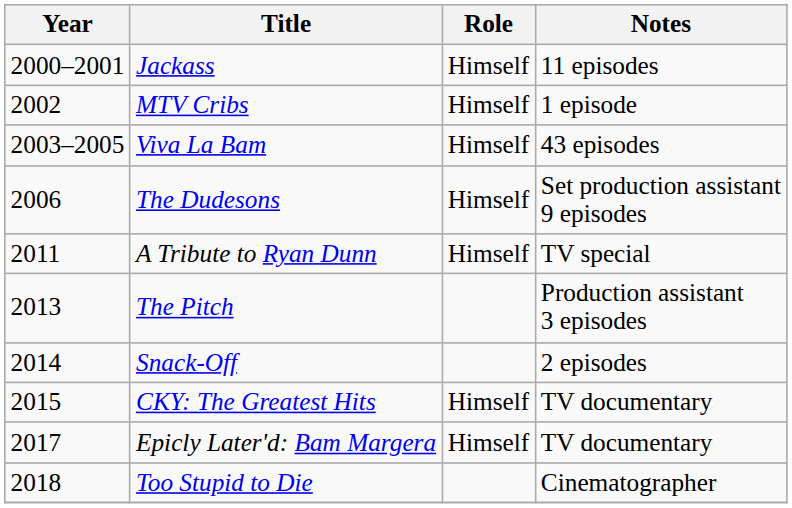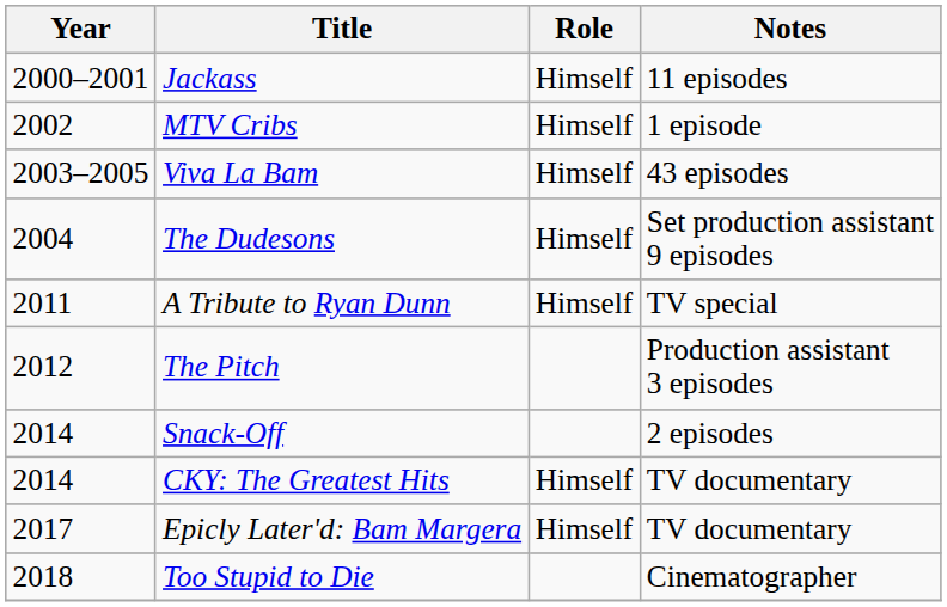The Dudesons | Year: 2006 -> 2004
The Pitch | Year: 2013 -> 2012
CKY: The Greatest Hits | Year: 2015 -> 2014
